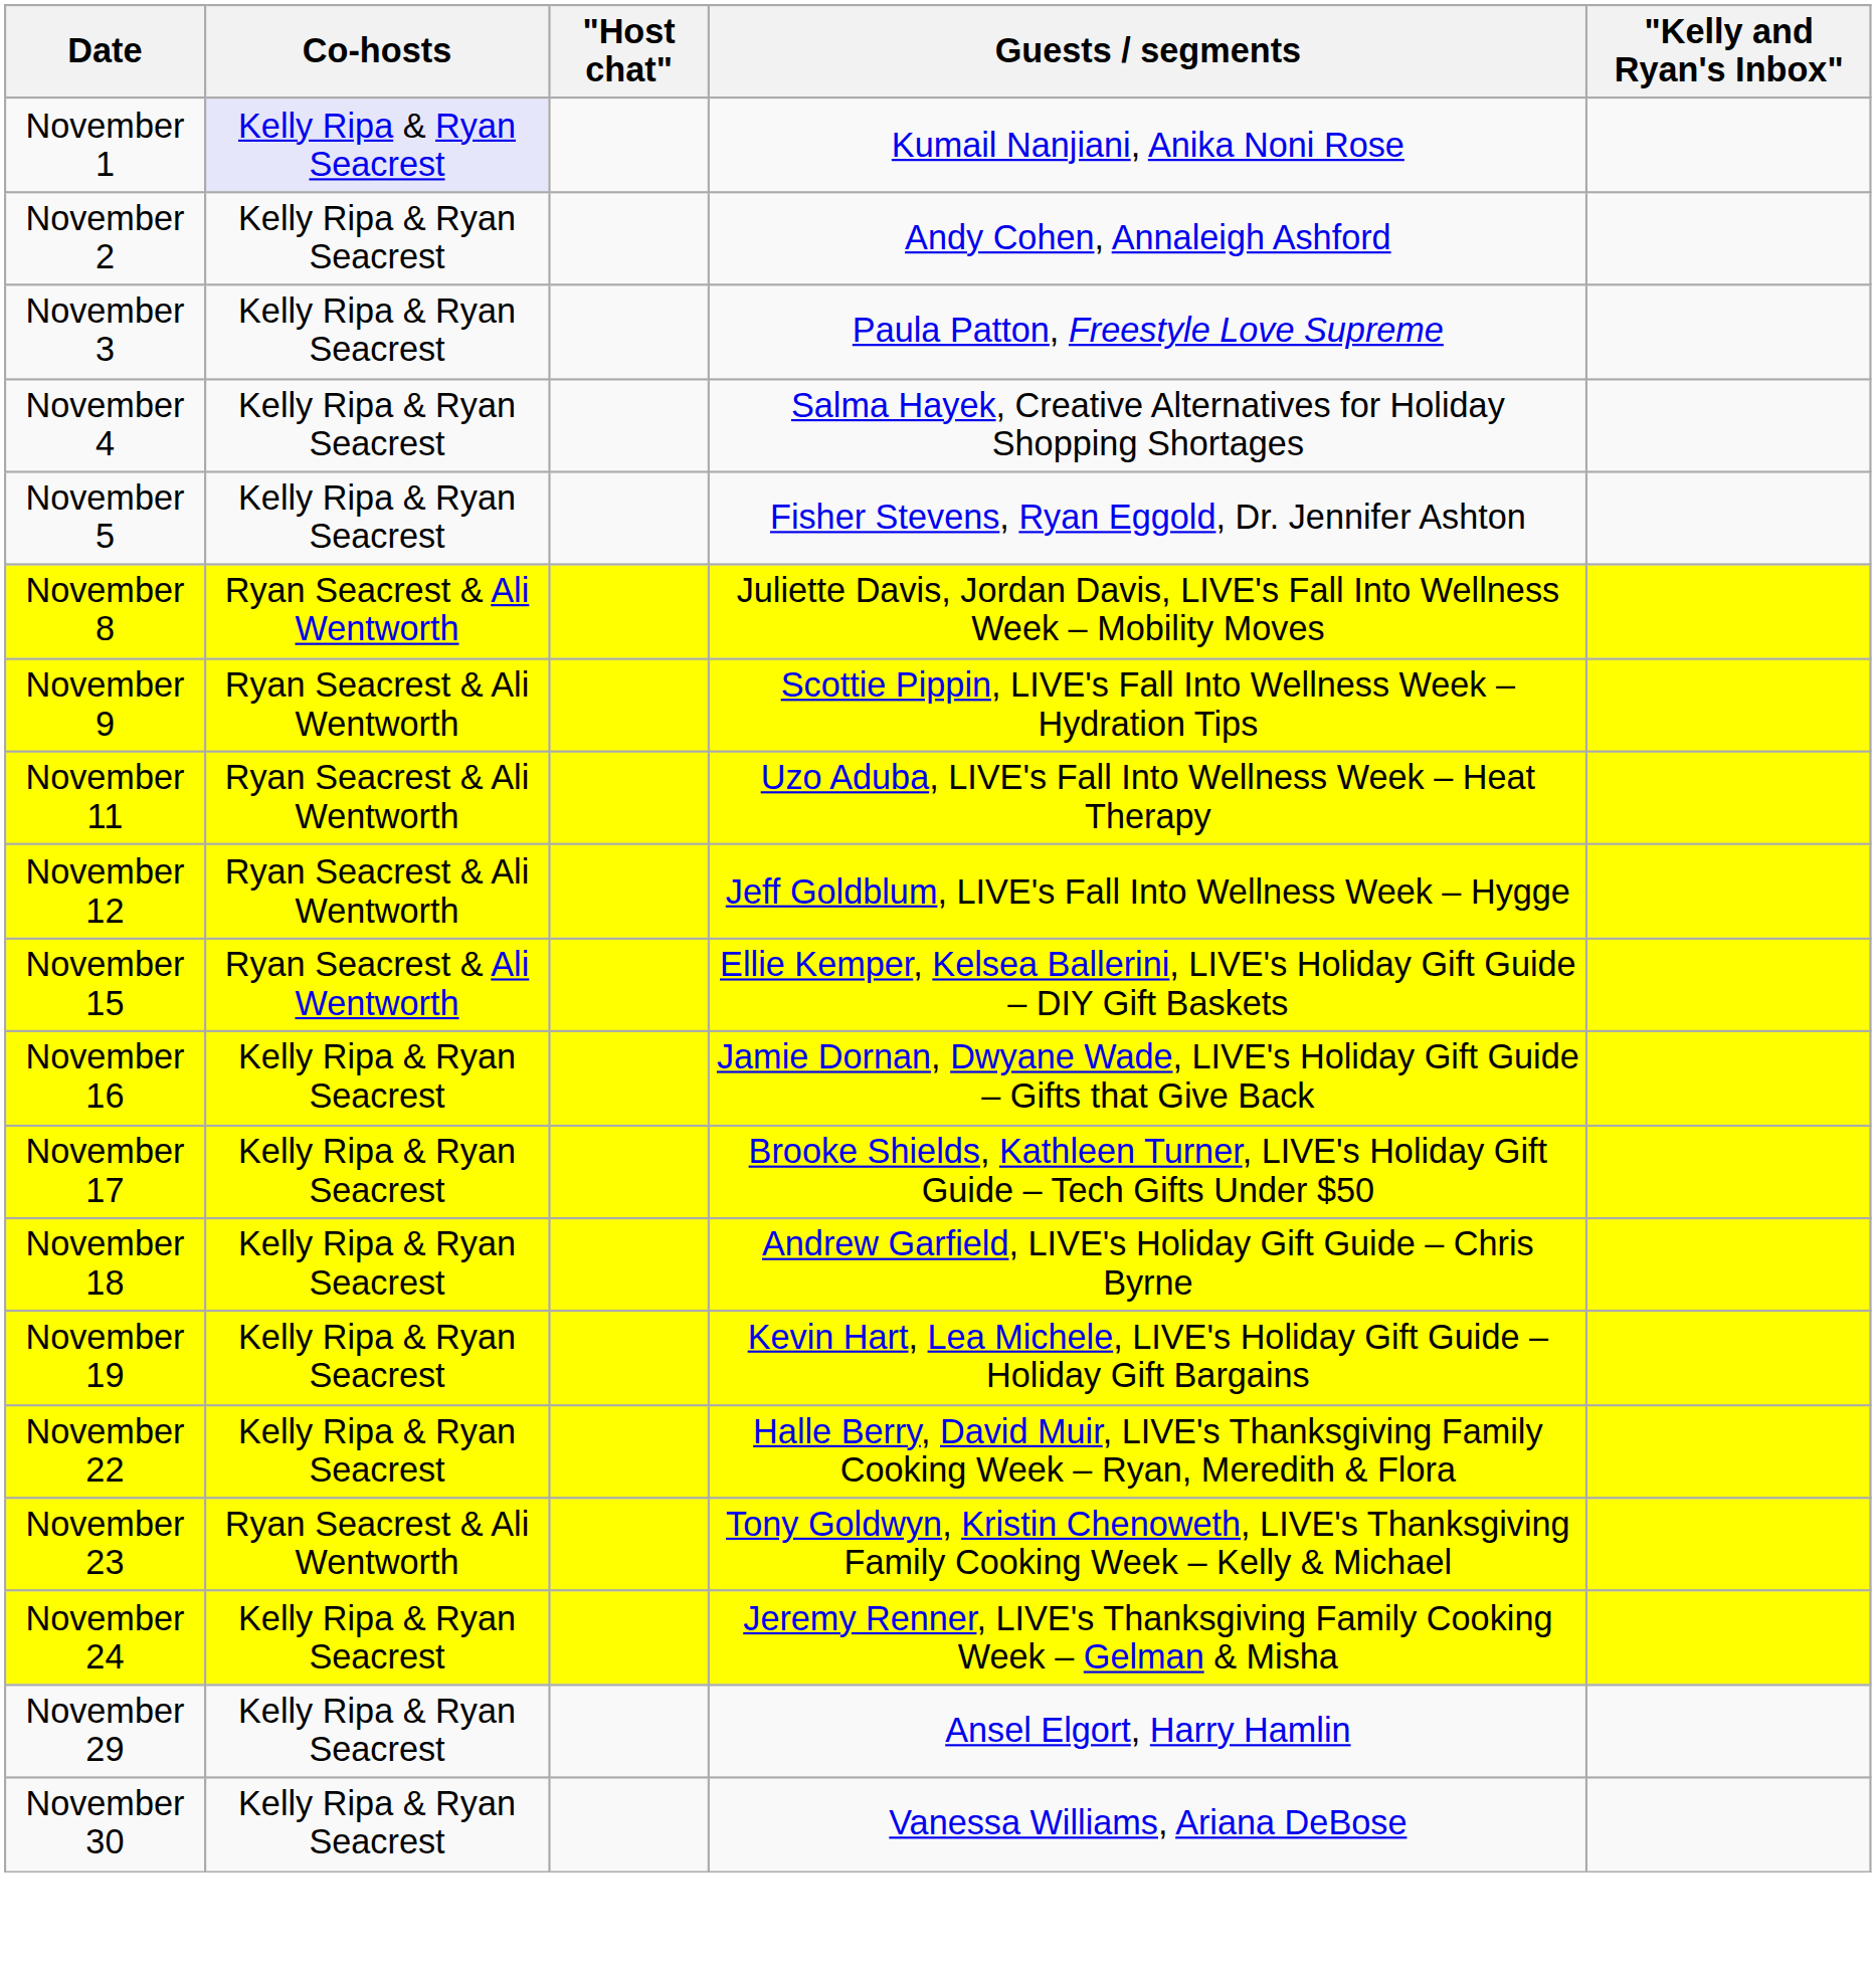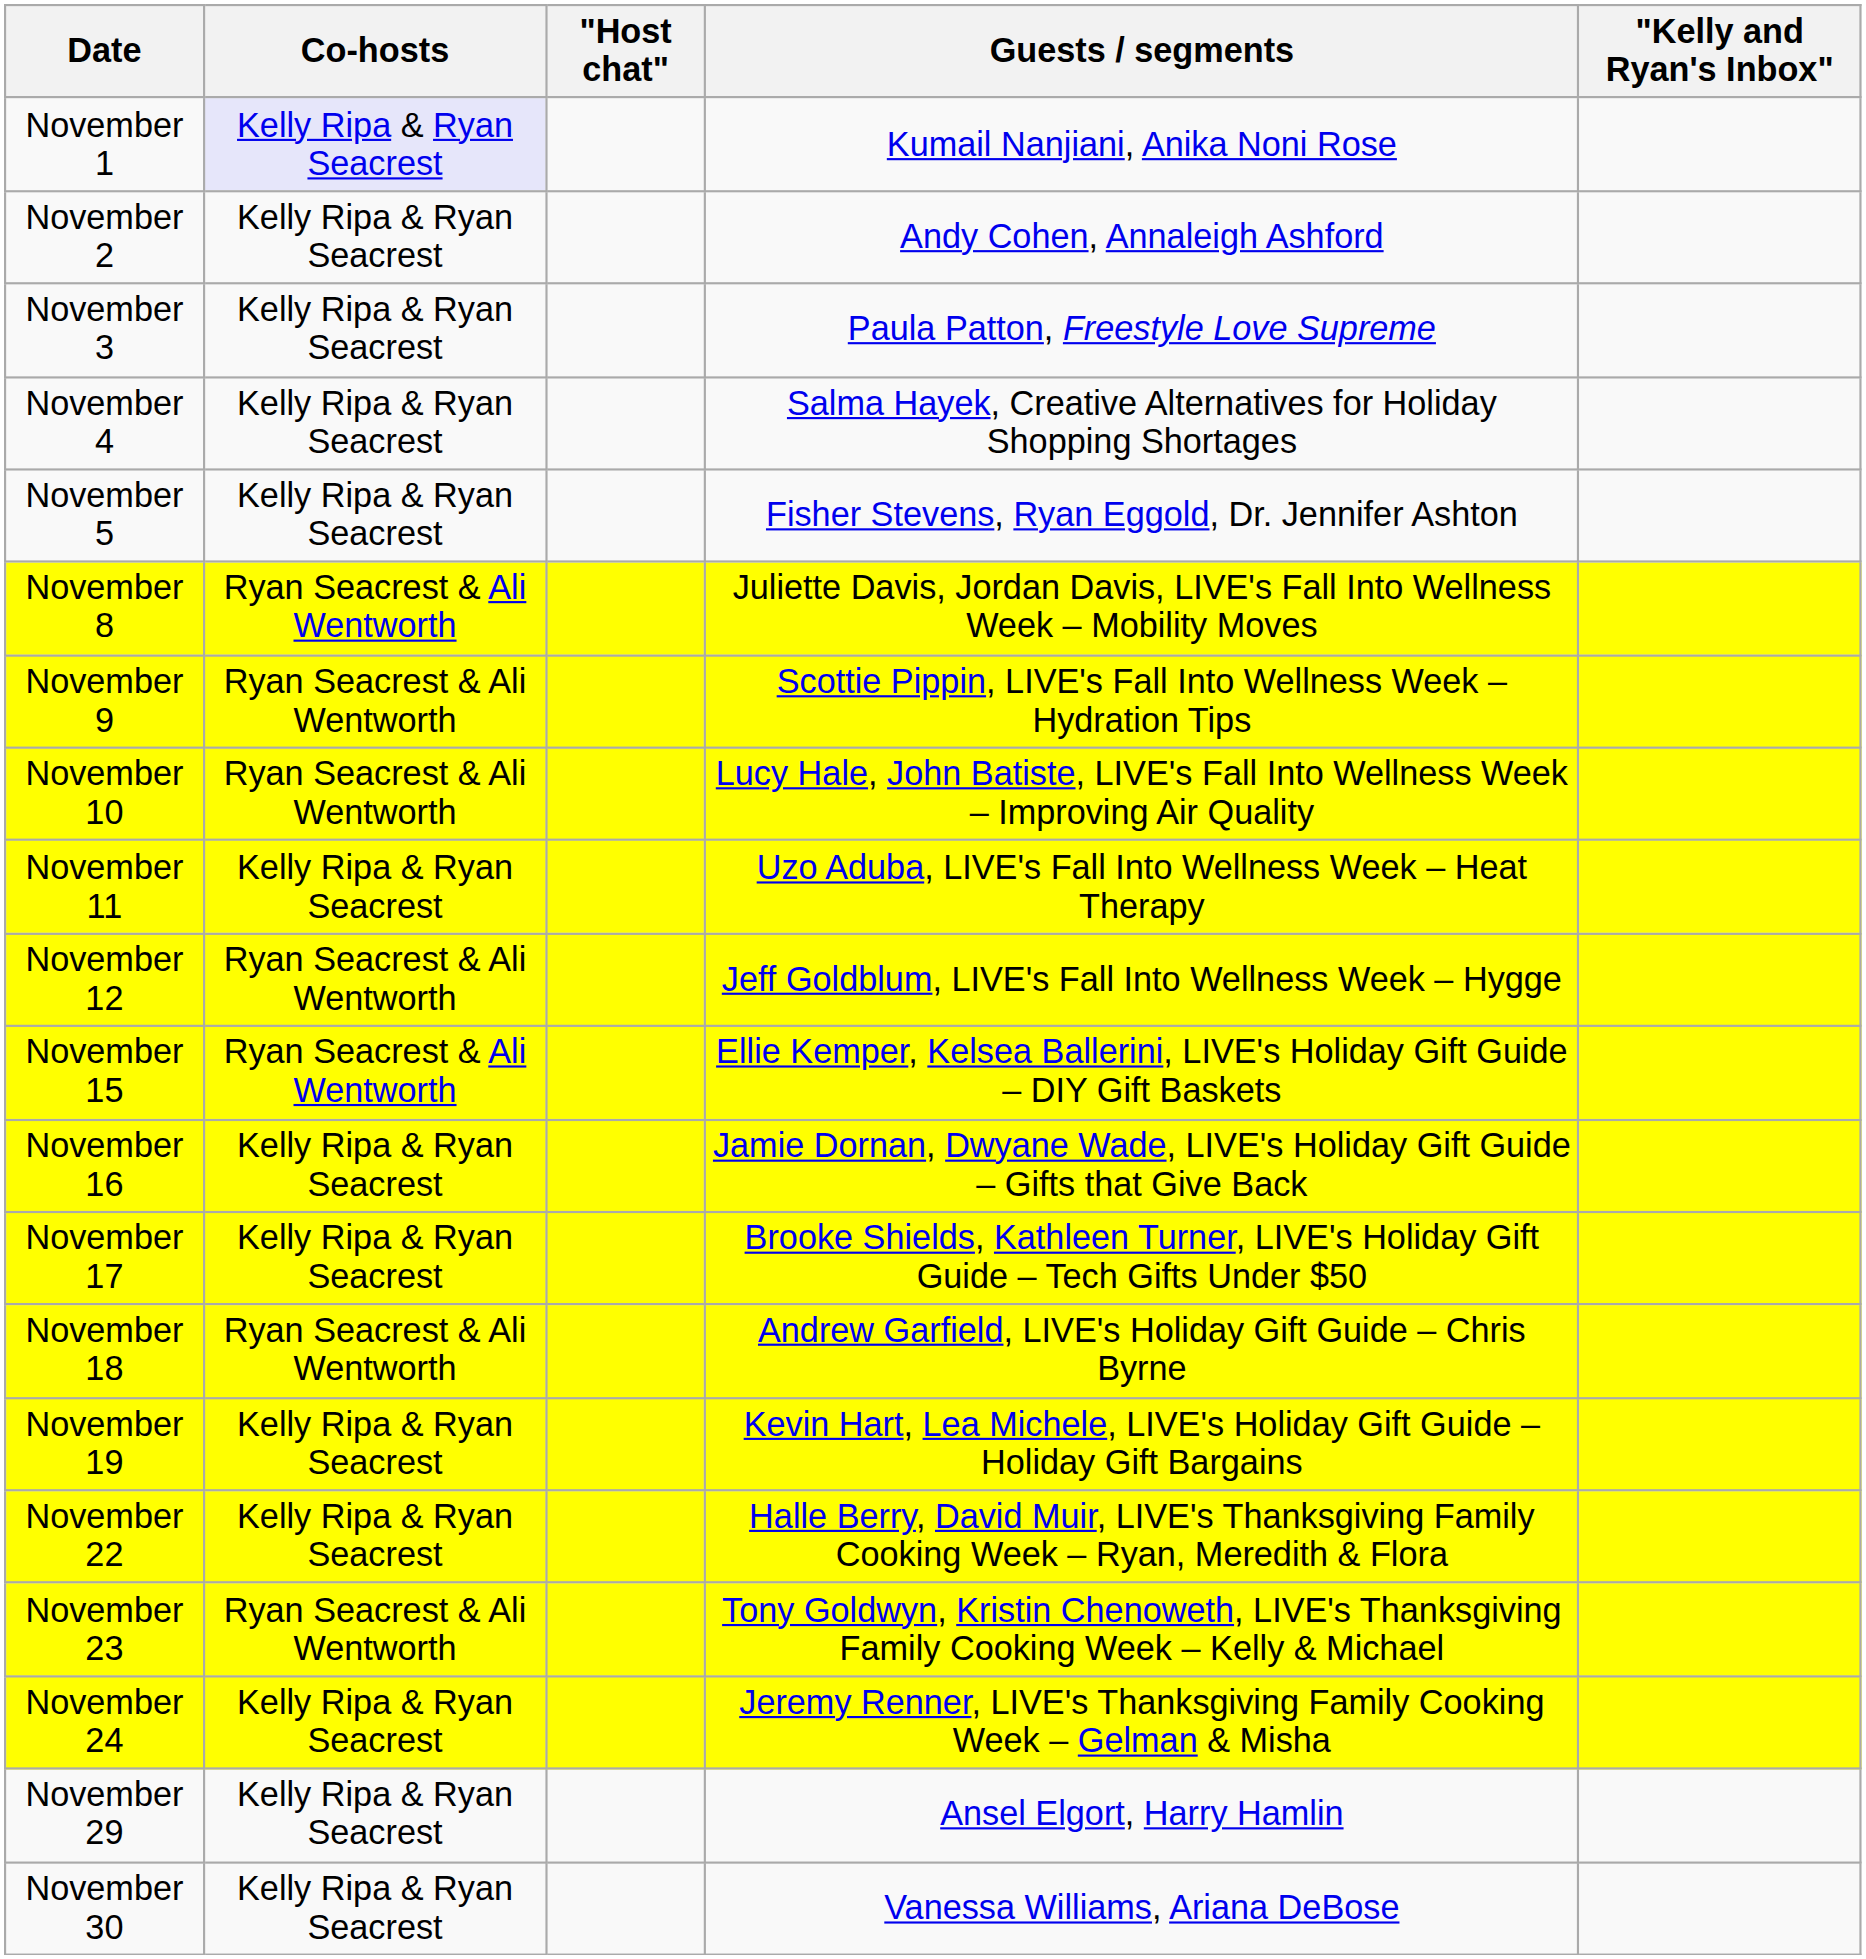+ row: November 10 | Ryan Seacrest & Ali Wentworth | Lucy Hale, John Batiste, LIVE's Fall Into Wellness Week – Improving Air Quality
November 11 | Co-hosts: Ryan Seacrest & Ali Wentworth -> Kelly Ripa & Ryan Seacrest
November 18 | Co-hosts: Kelly Ripa & Ryan Seacrest -> Ryan Seacrest & Ali Wentworth
